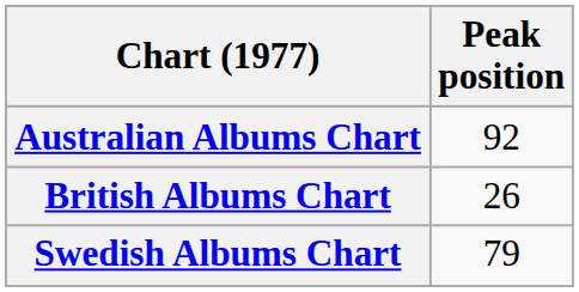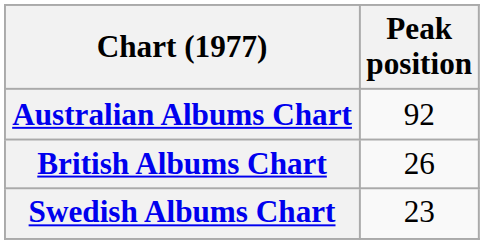Swedish Albums Chart | Peak position: 79 -> 23
